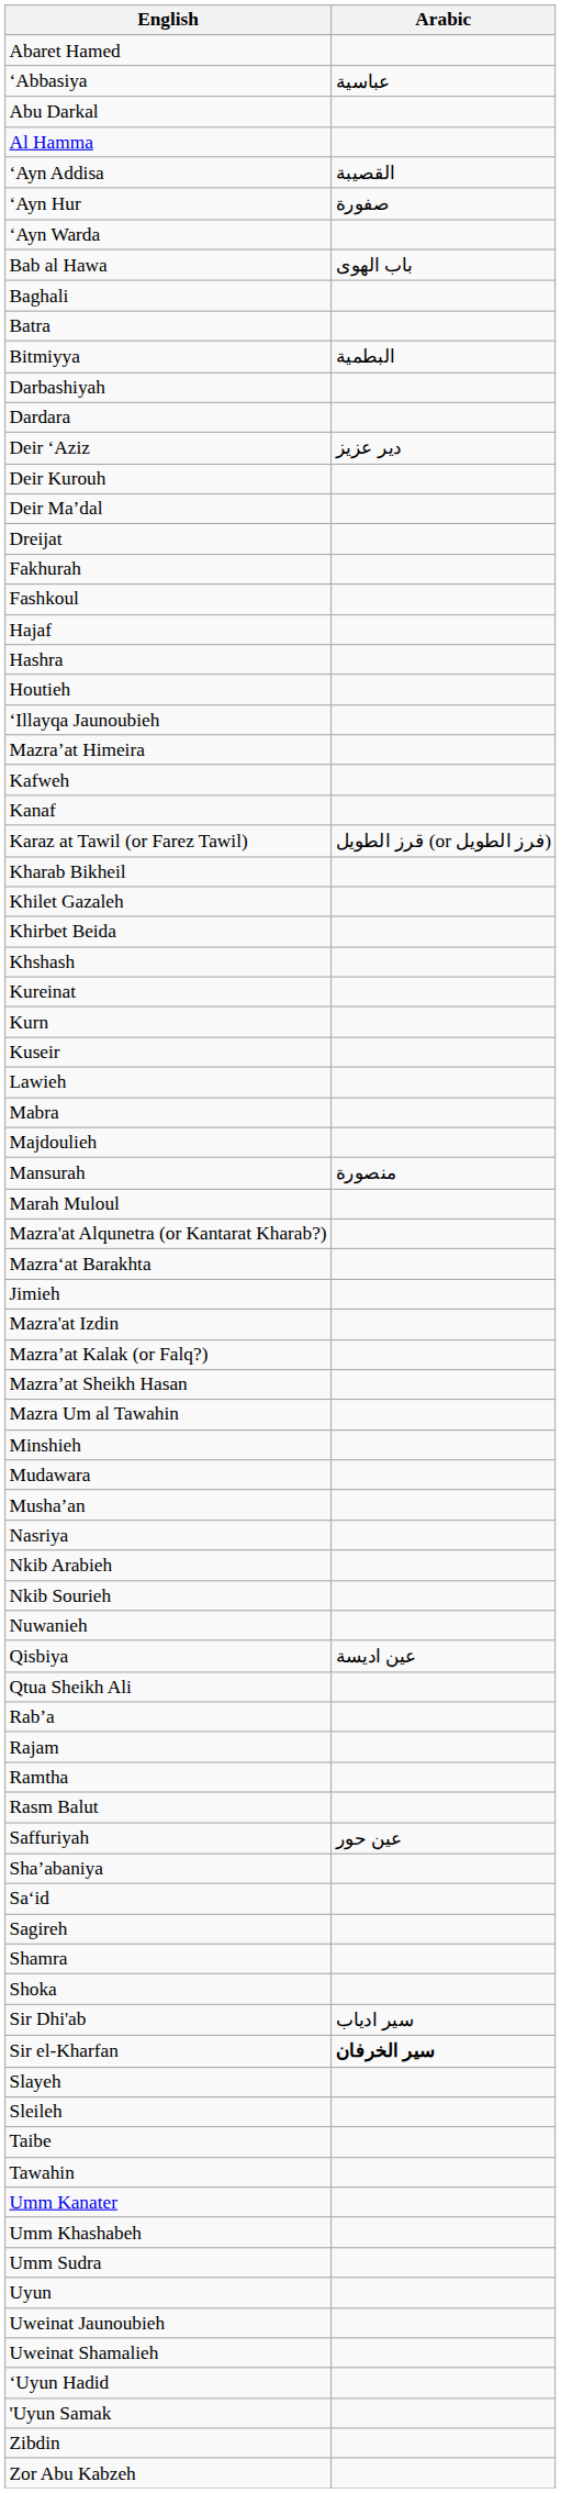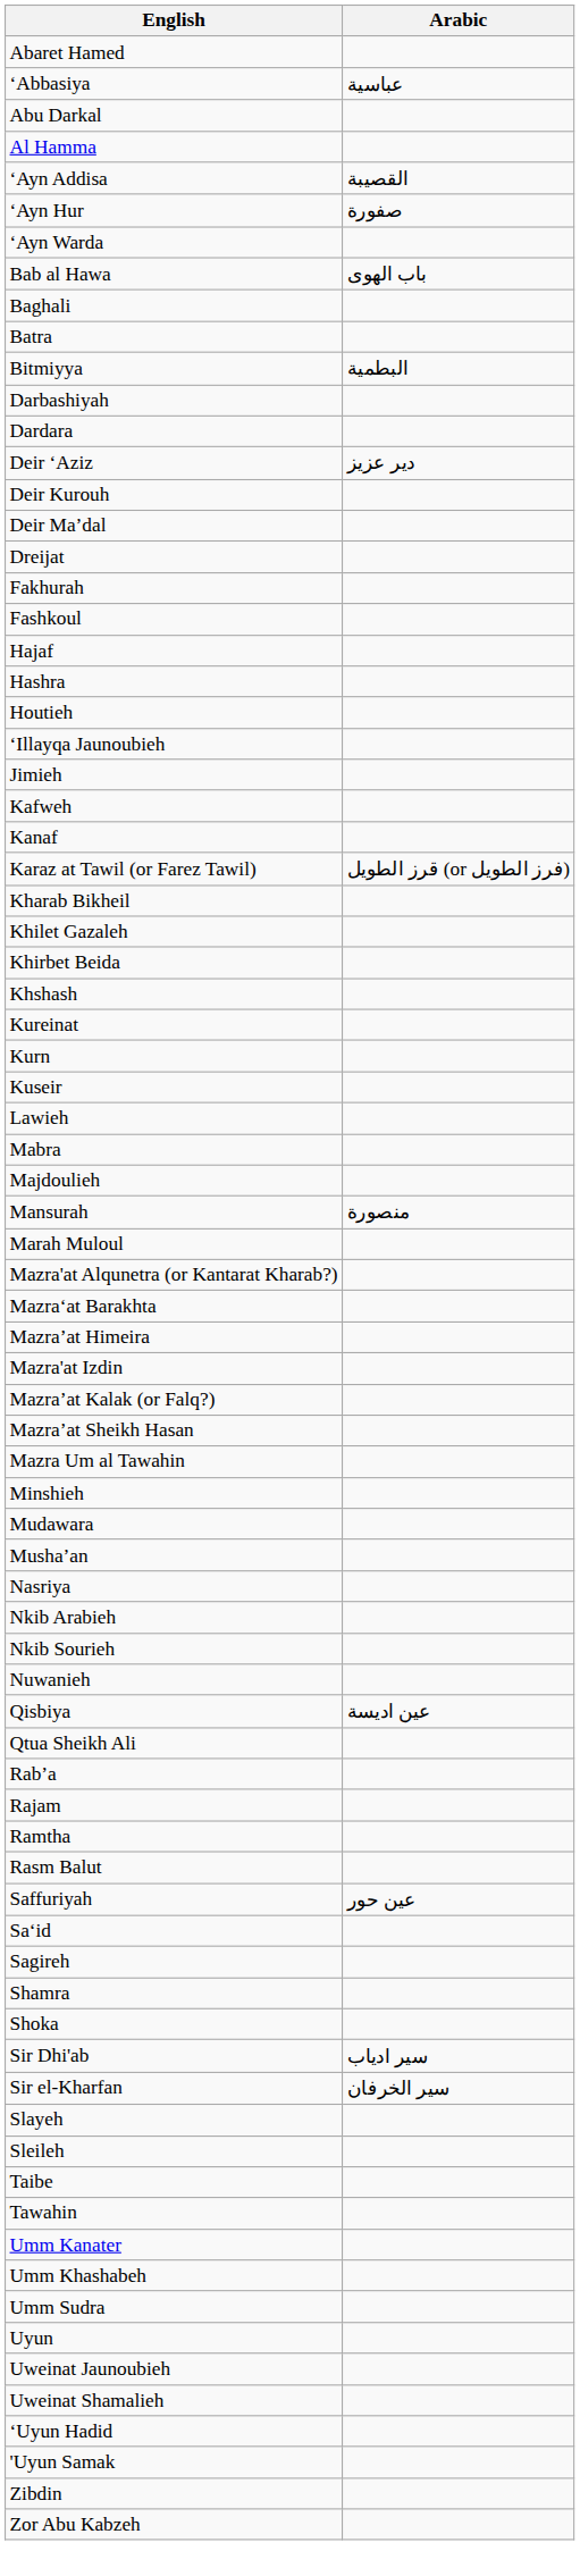rows swapped: Jimieh <-> Mazra’at Himeira
- row: Sha’abaniya
Sir el-Kharfan | Arabic: bold -> normal
